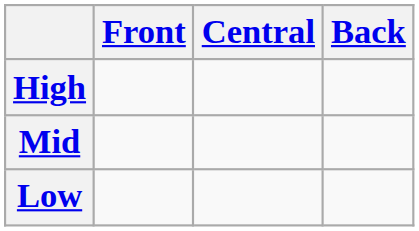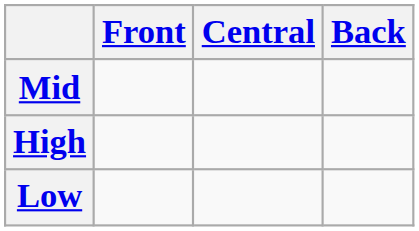rows swapped: High <-> Mid
